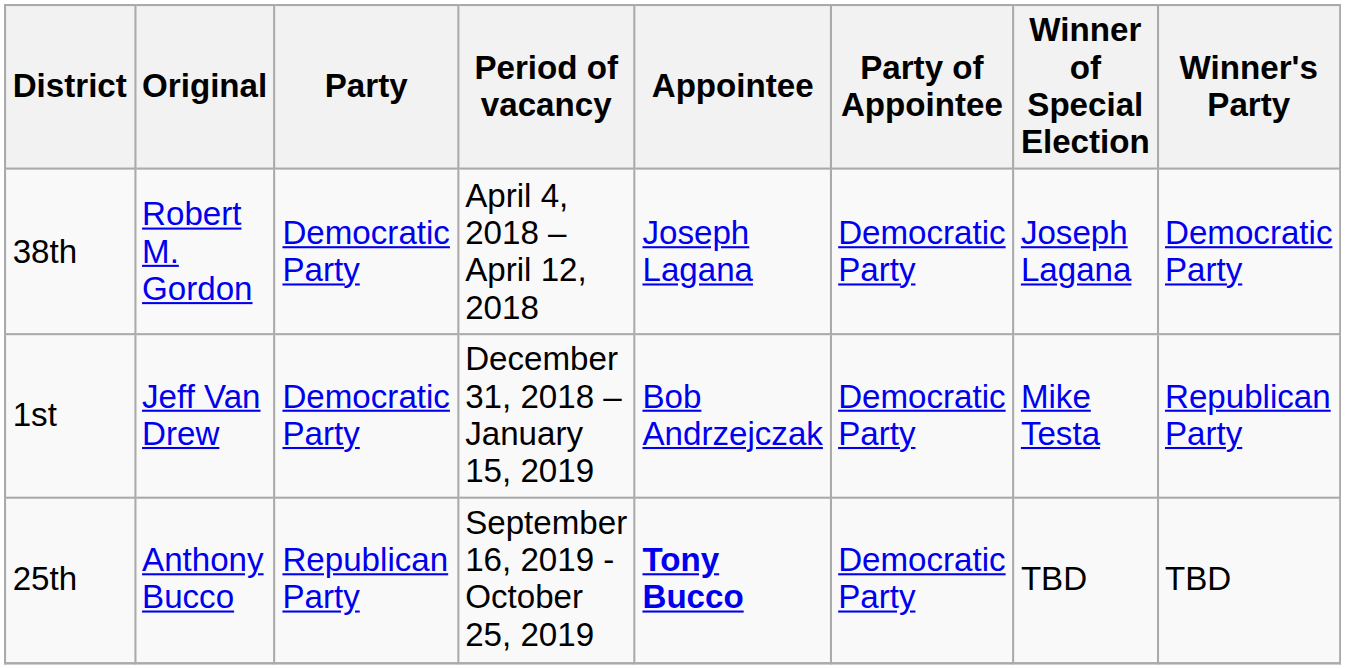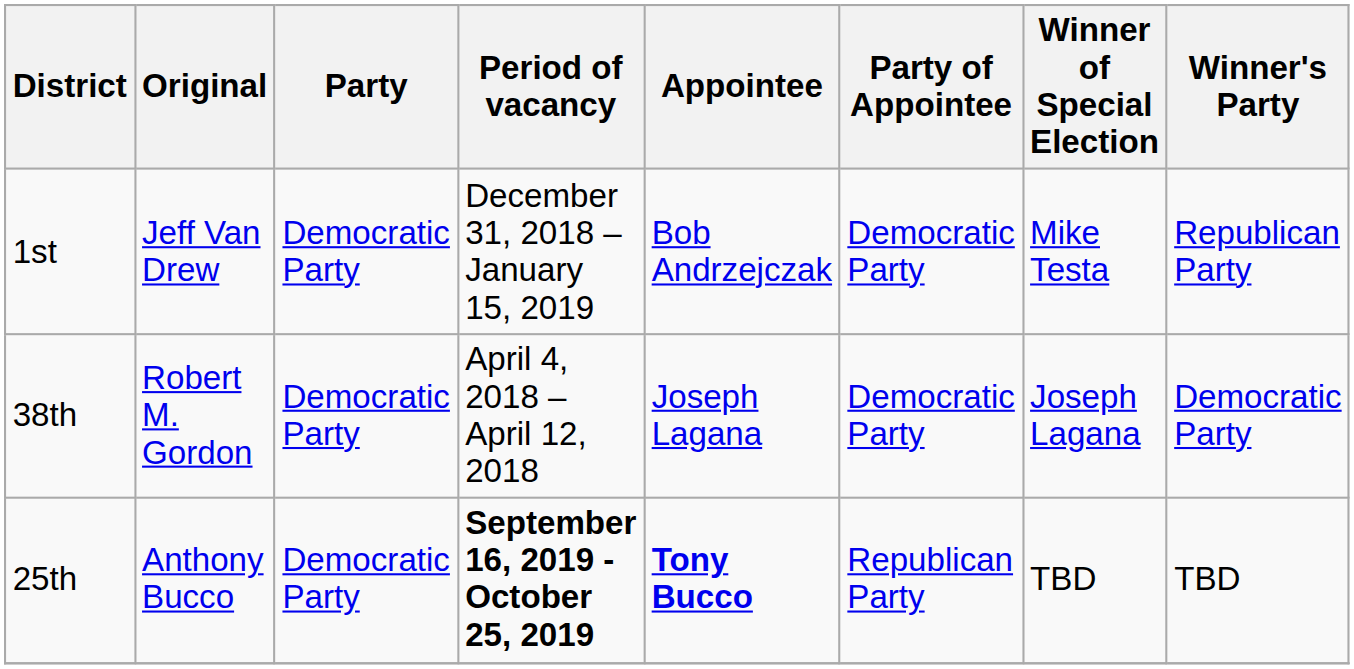rows swapped: 38th <-> 1st
25th | Party: Republican Party -> Democratic Party
25th | Period of vacancy: normal -> bold
25th | Party of Appointee: Democratic Party -> Republican Party
